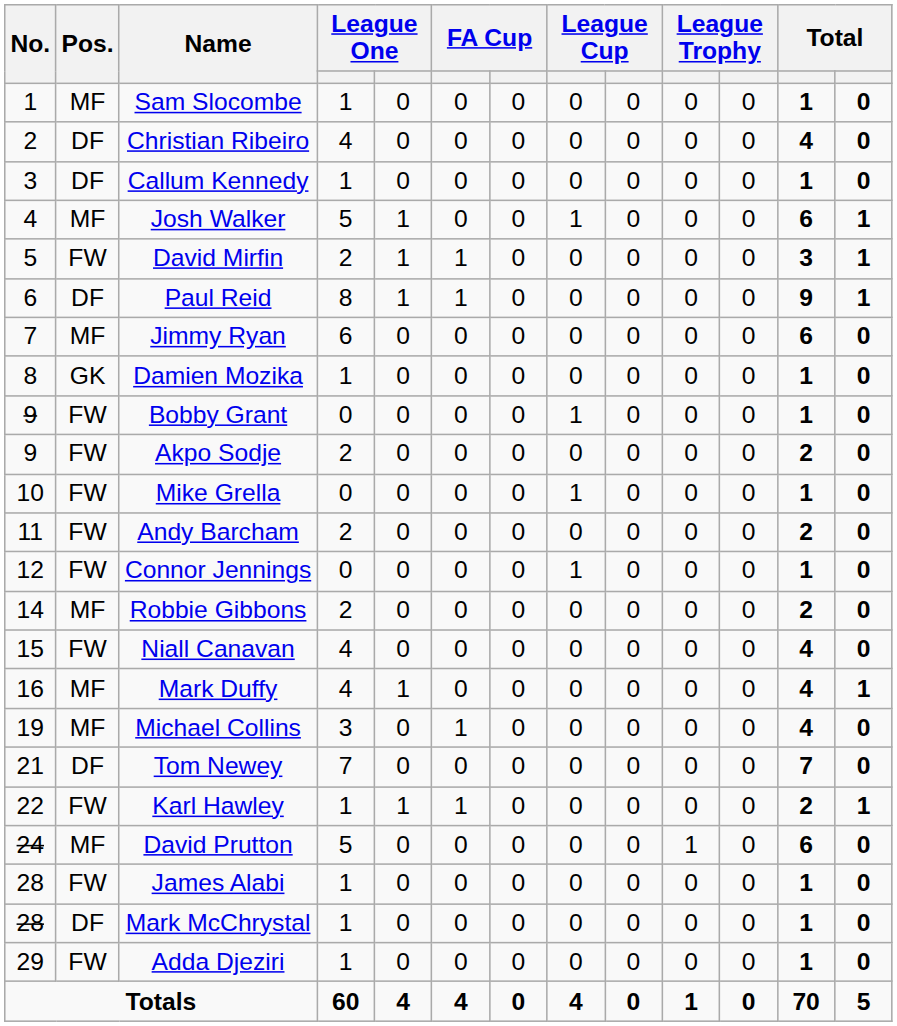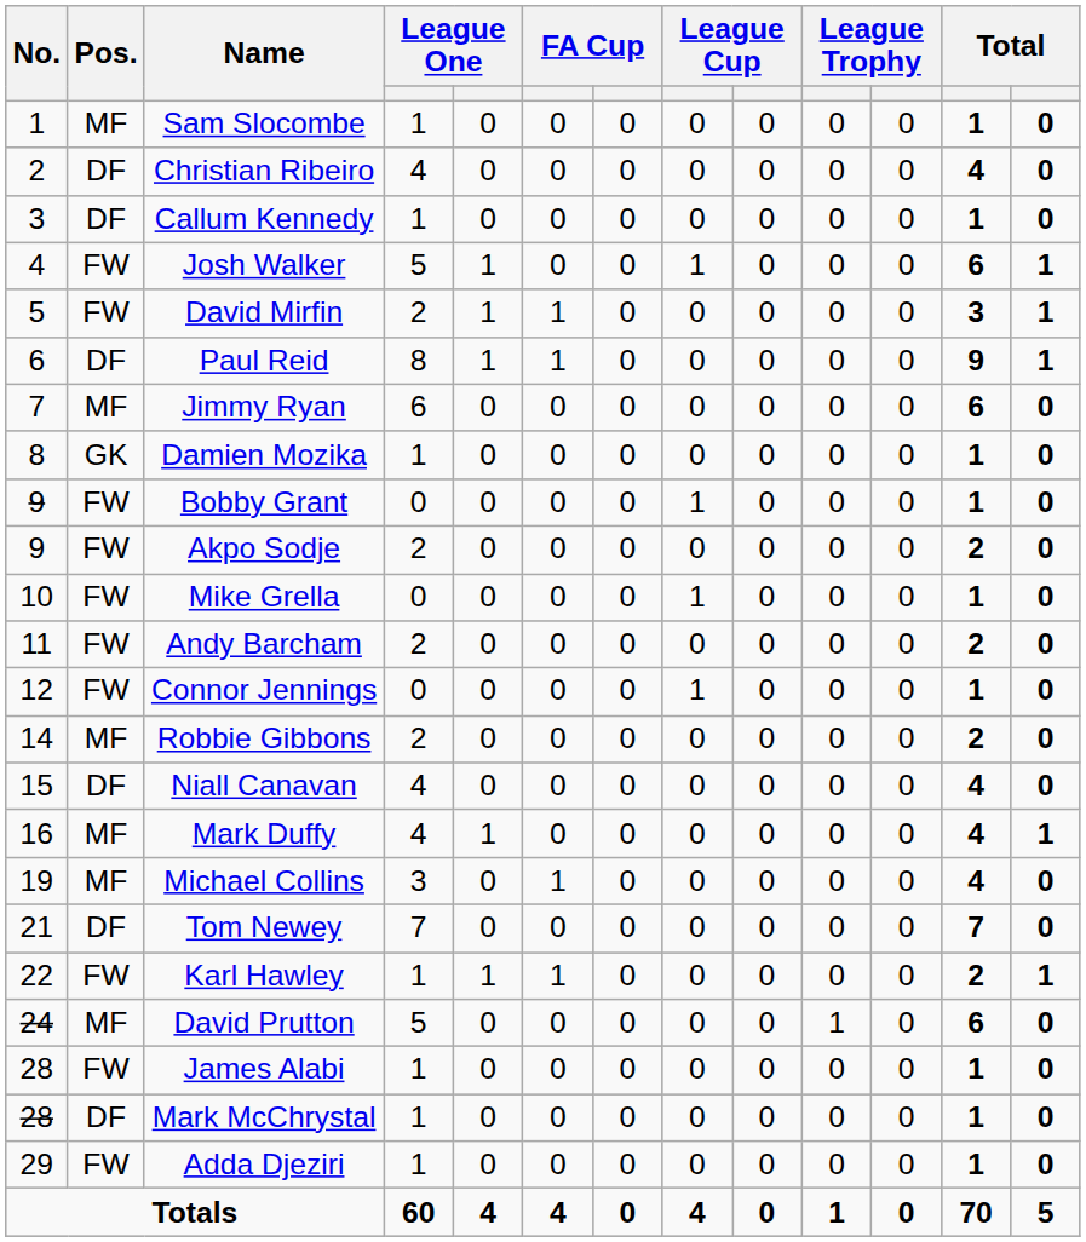Josh Walker | Pos.: MF -> FW
Niall Canavan | Pos.: FW -> DF
